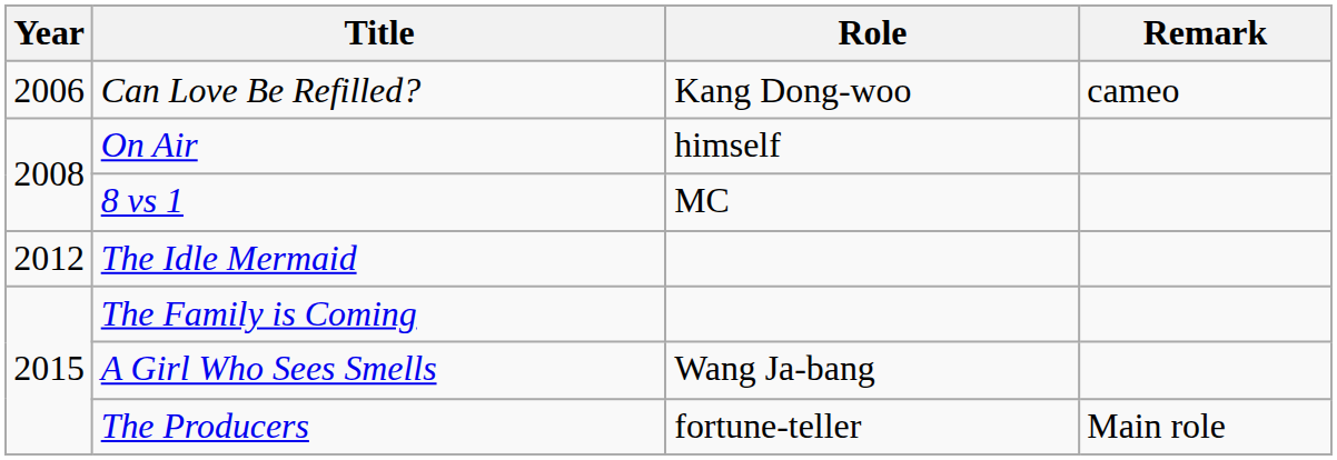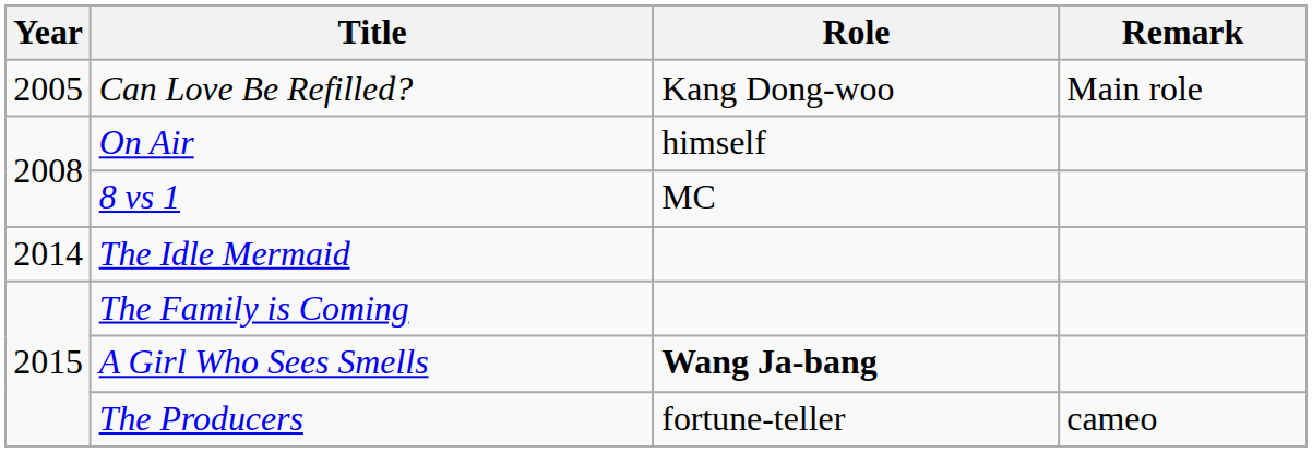Can Love Be Refilled? | Year: 2006 -> 2005
Can Love Be Refilled? | Remark: cameo -> Main role
The Idle Mermaid | Year: 2012 -> 2014
A Girl Who Sees Smells | Role: normal -> bold
The Producers | Remark: Main role -> cameo
